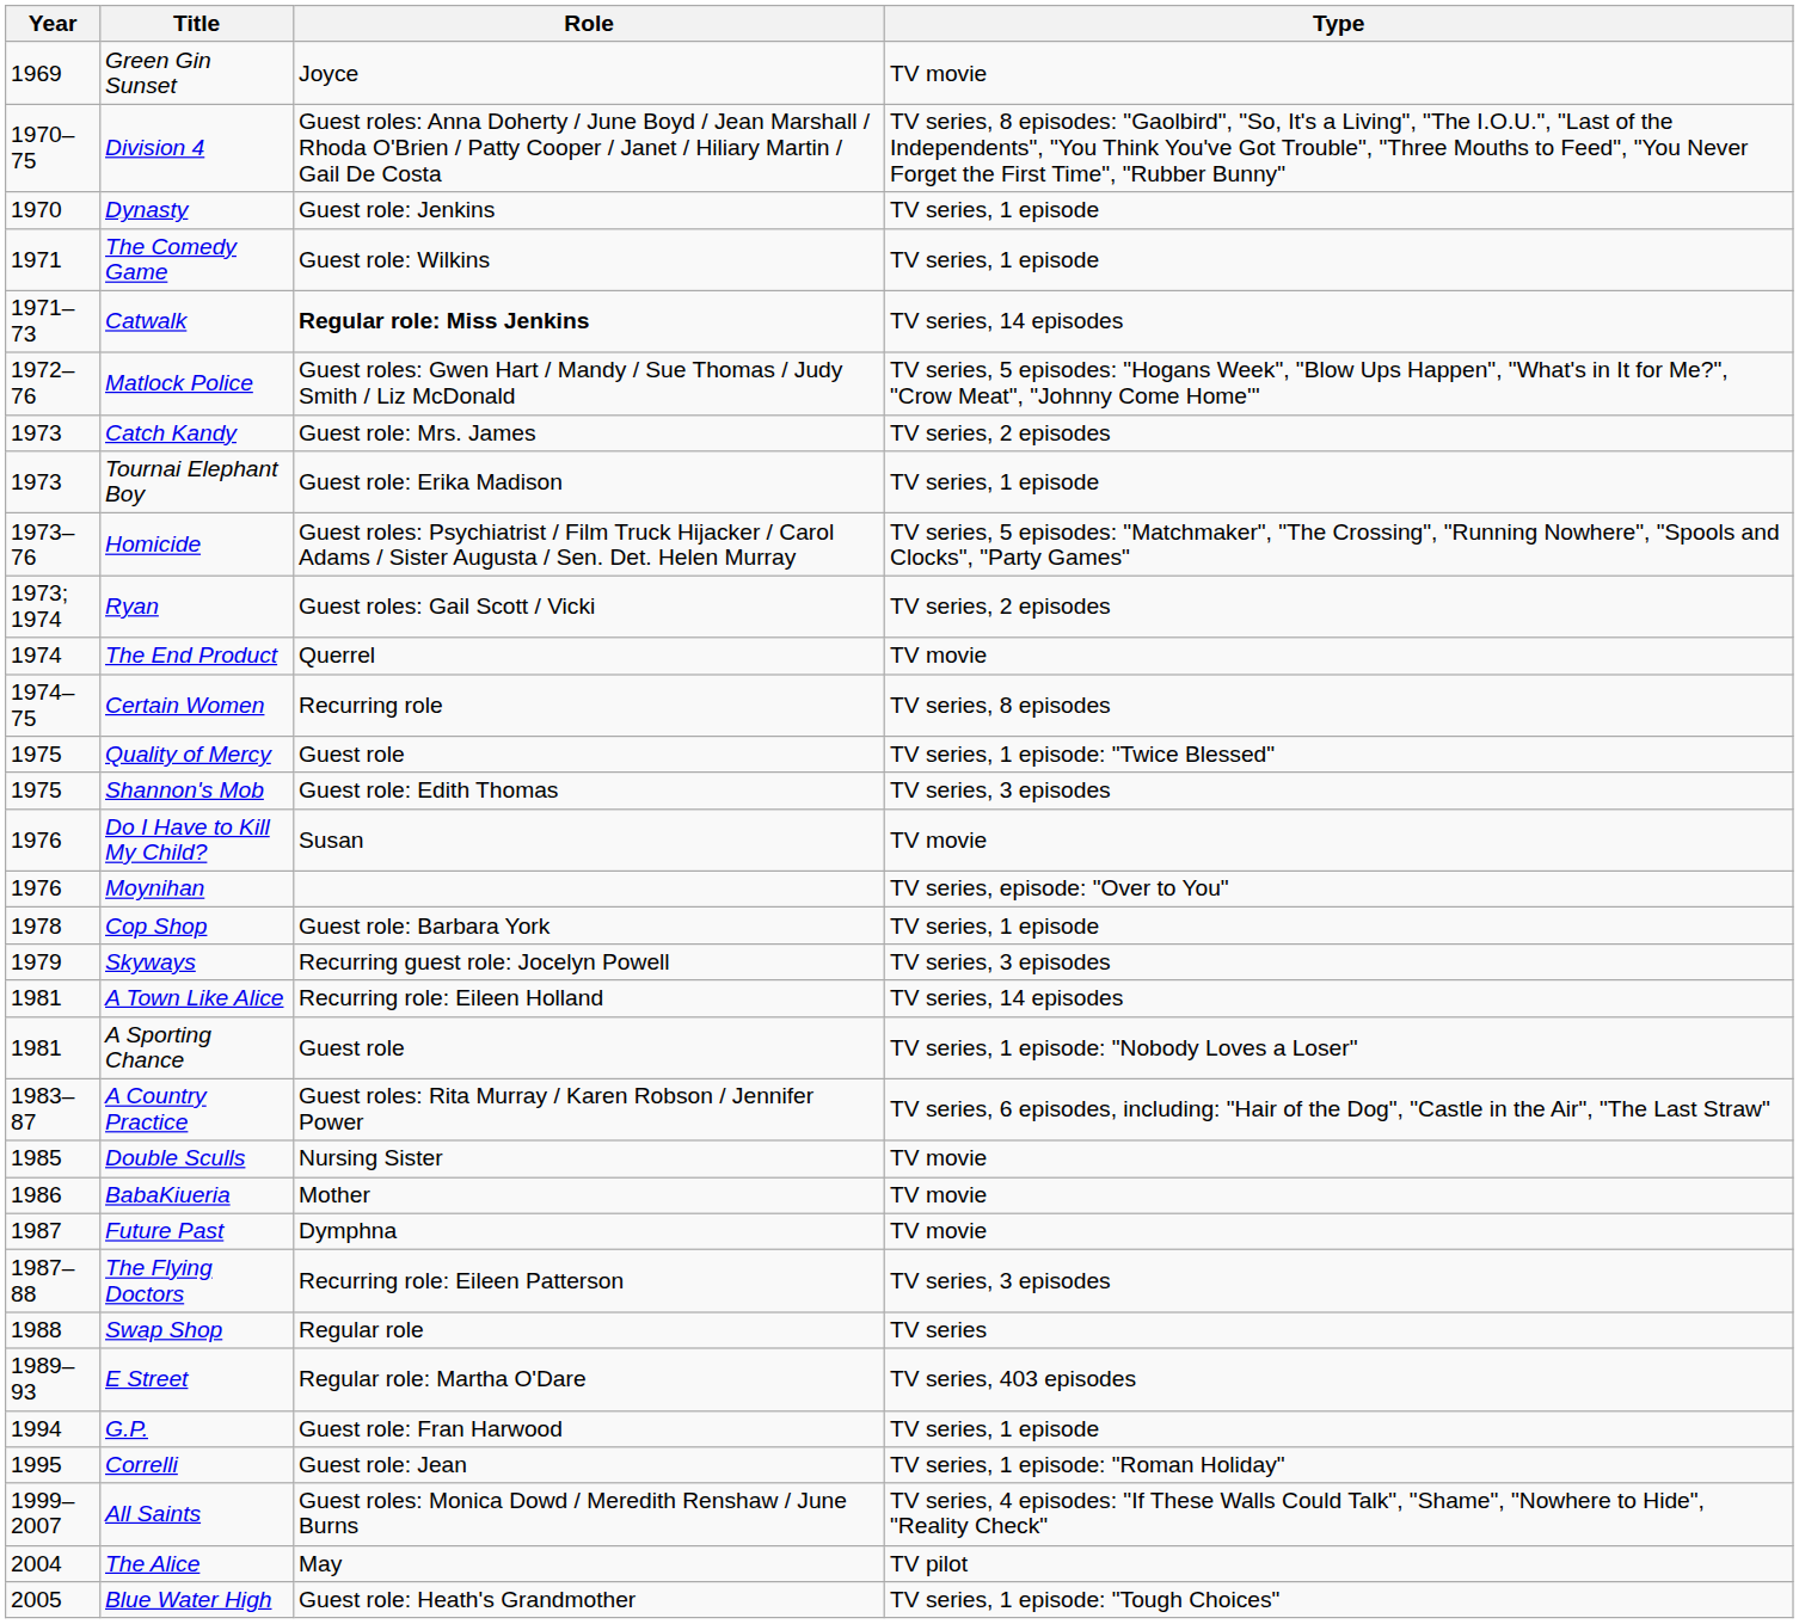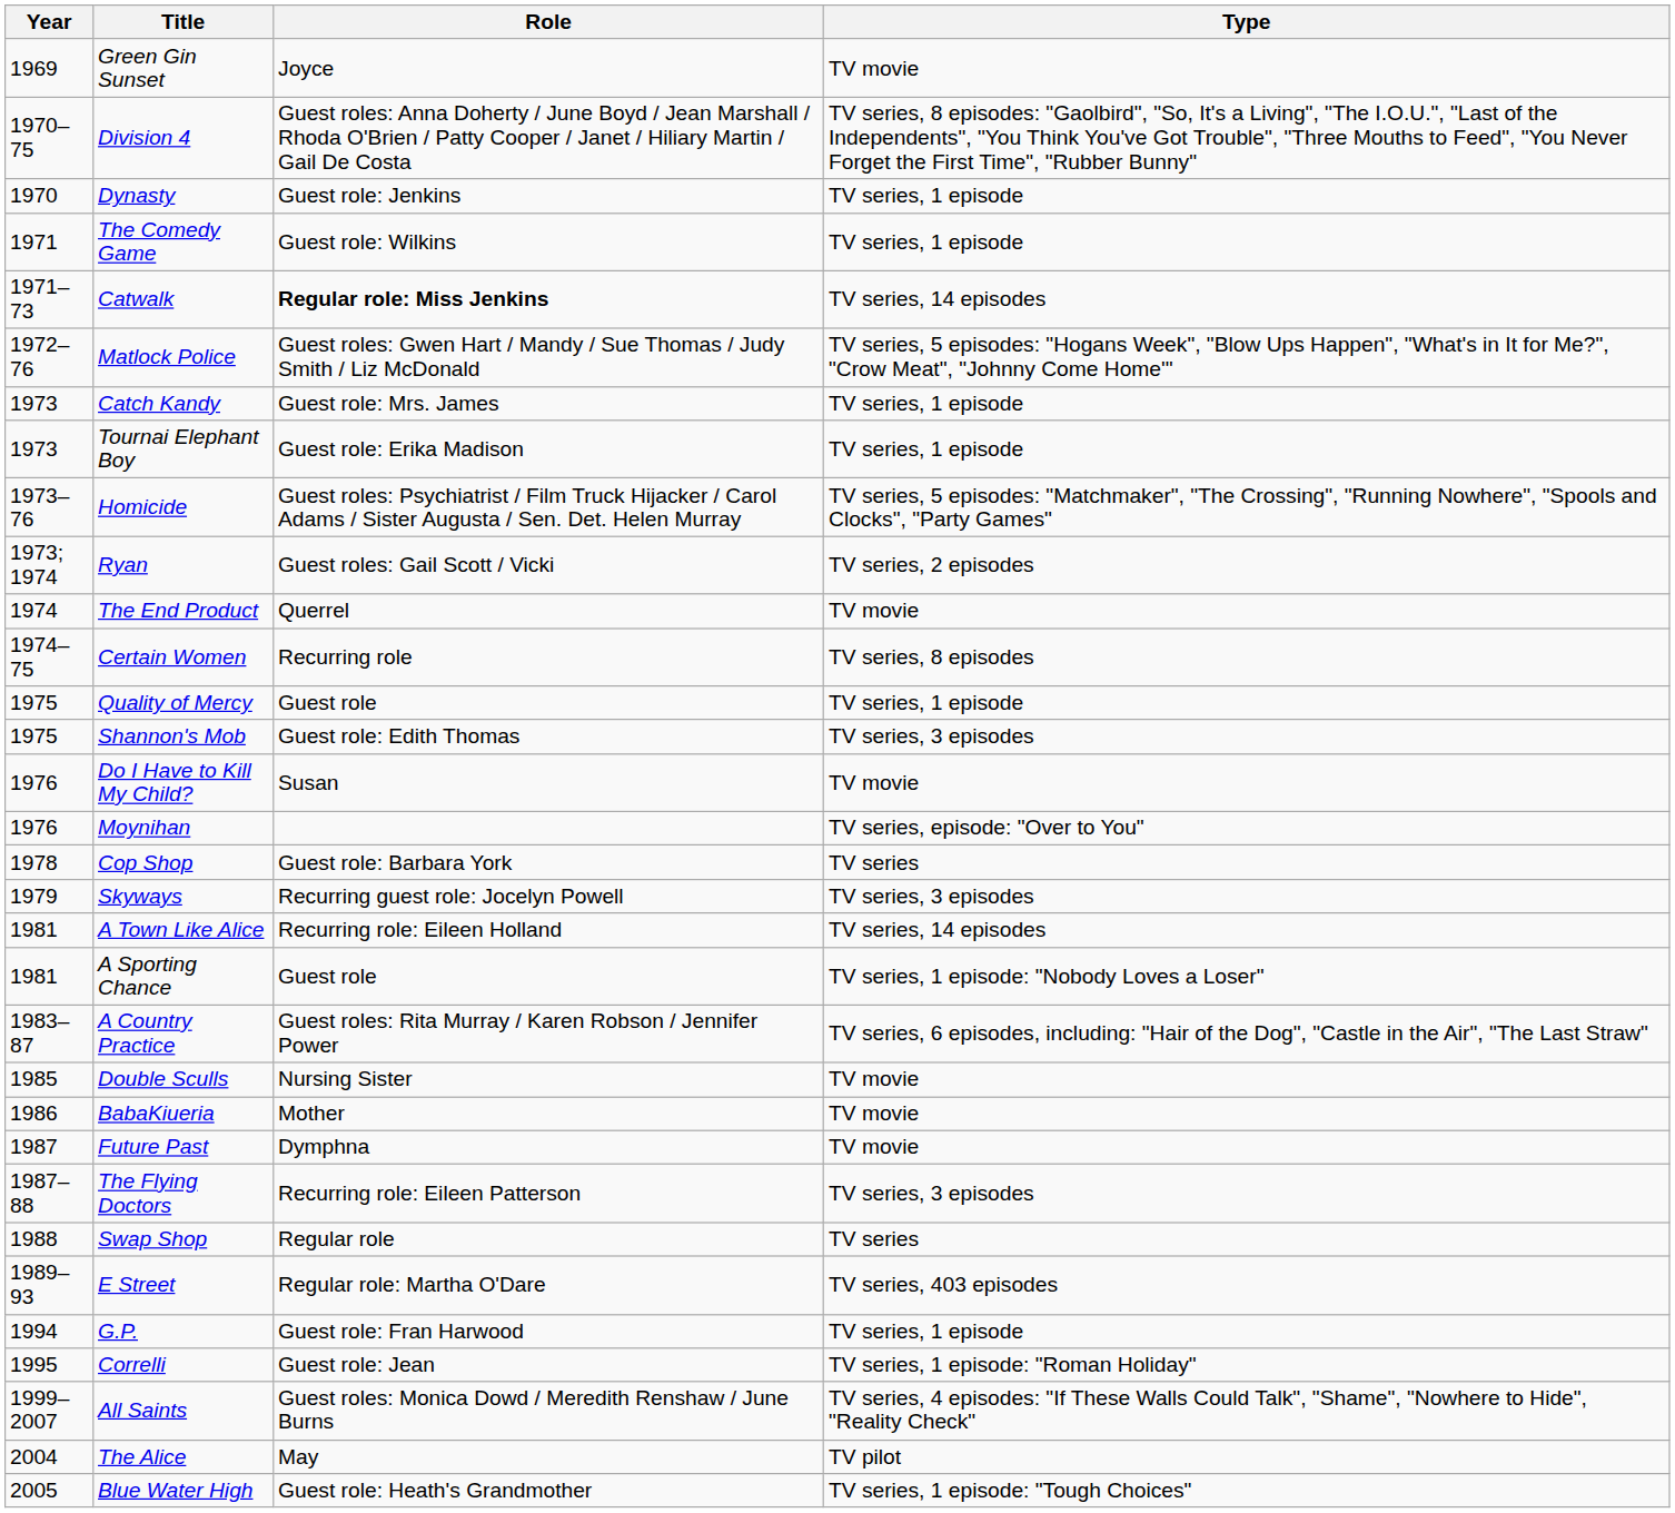Catch Kandy | Type: TV series, 2 episodes -> TV series, 1 episode
Quality of Mercy | Type: TV series, 1 episode: "Twice Blessed" -> TV series, 1 episode
Cop Shop | Type: TV series, 1 episode -> TV series
